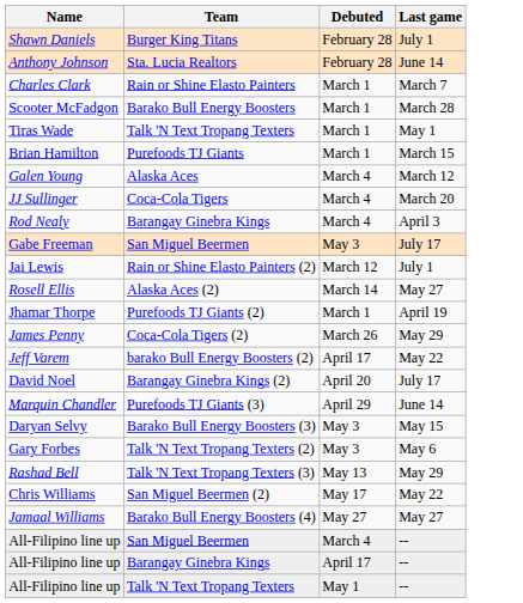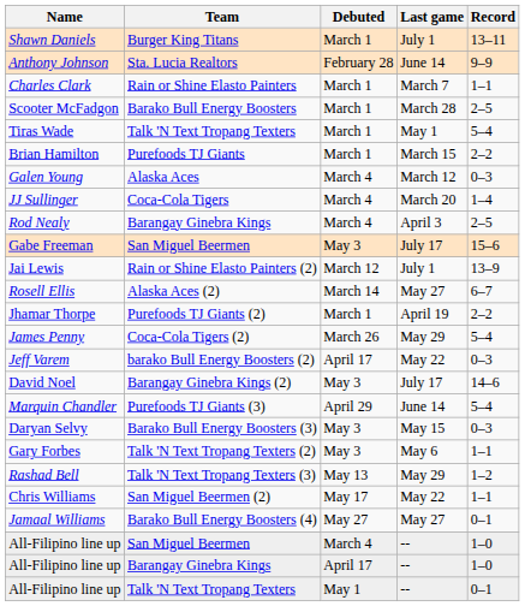+ column: Record | 13–11 | 9–9 | 1–1 | 2–5 | 5–4 | 2–2 | 0–3 | 1–4 | 2–5 | 15–6 | 13–9 | 6–7 | 2–2 | 5–4 | 0–3 | 14–6 | 5–4 | 0–3 | 1–1 | 1–2 | 1–1 | 0–1 | 1–0 | 1–0 | 0–1
Shawn Daniels | Debuted: February 28 -> March 1
David Noel | Debuted: April 20 -> May 3
